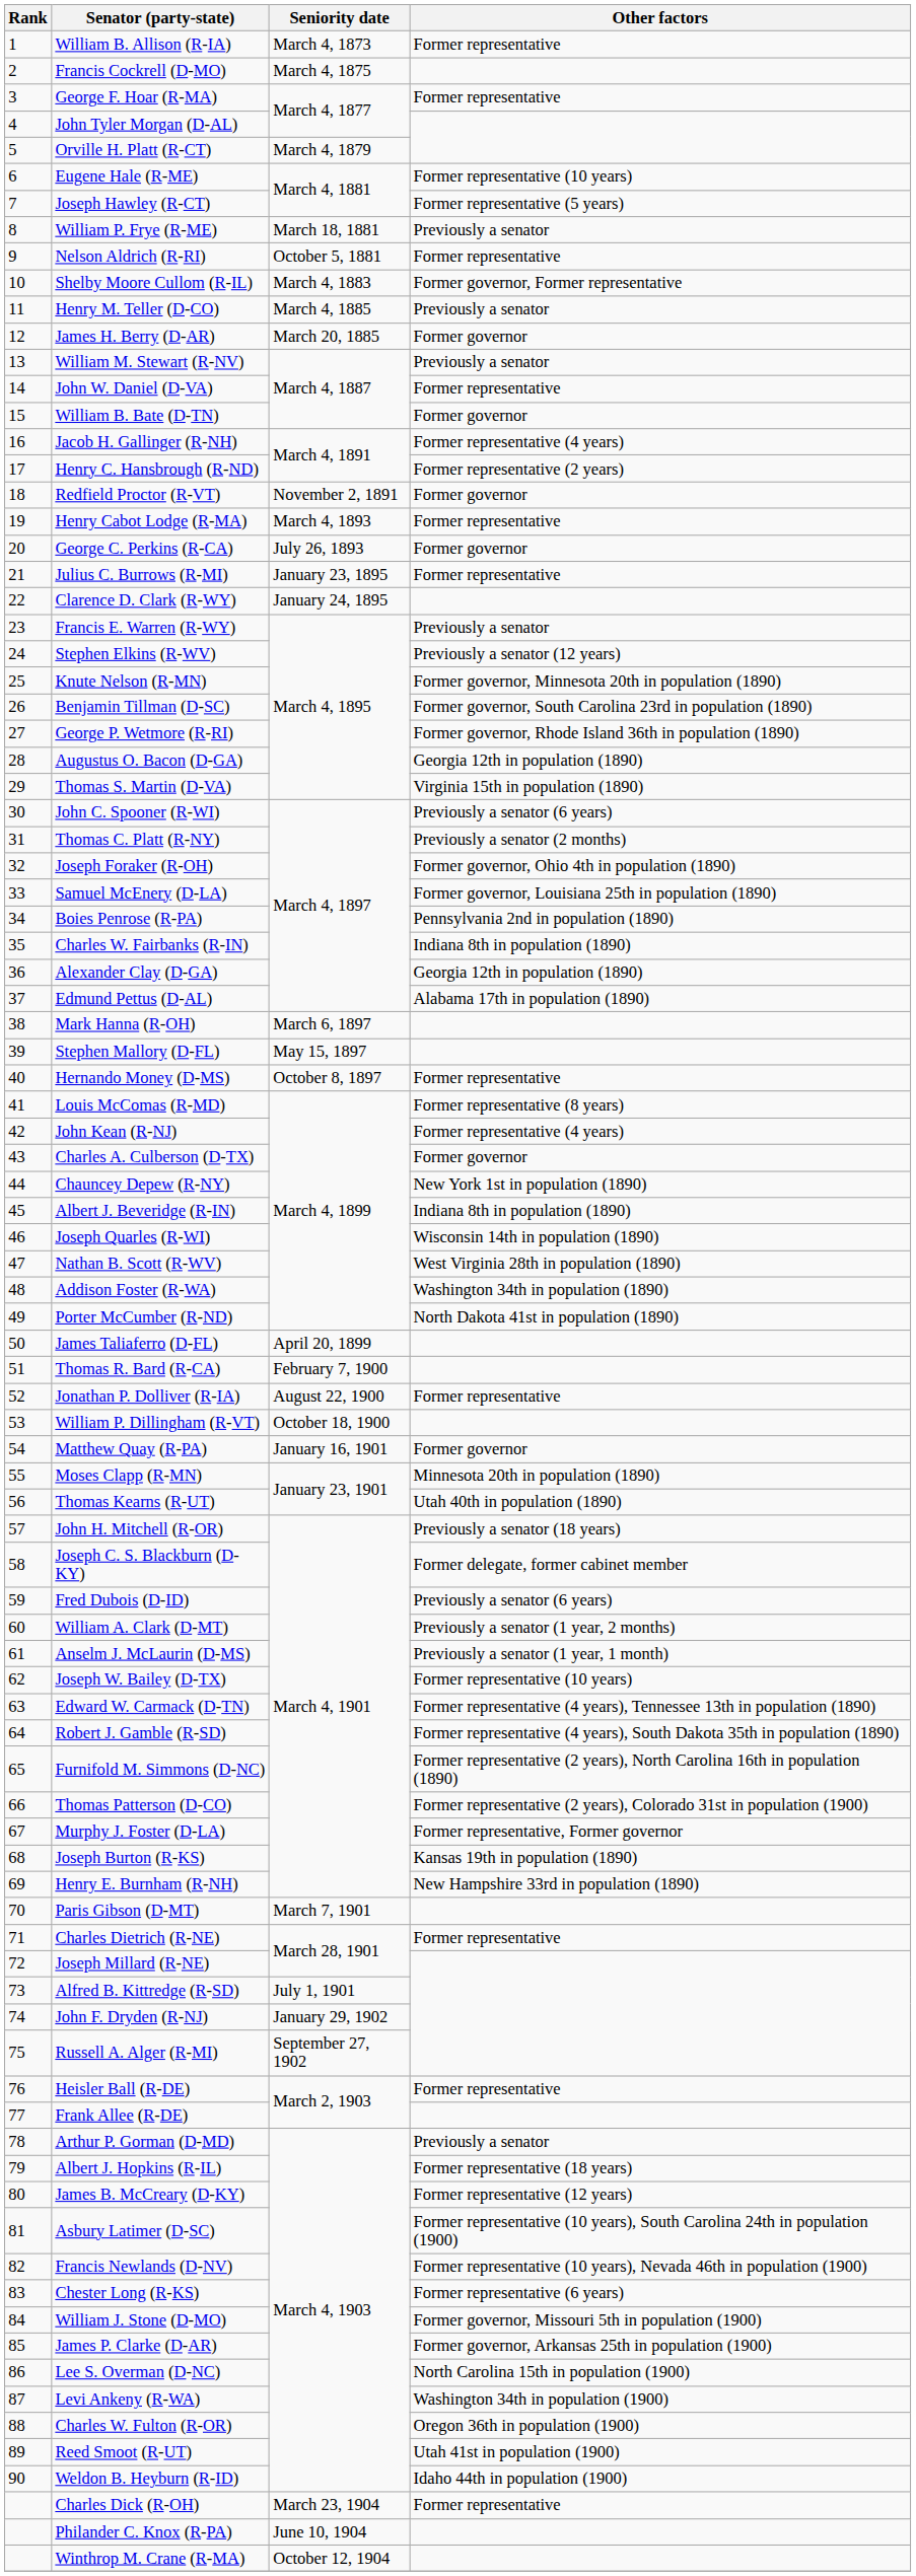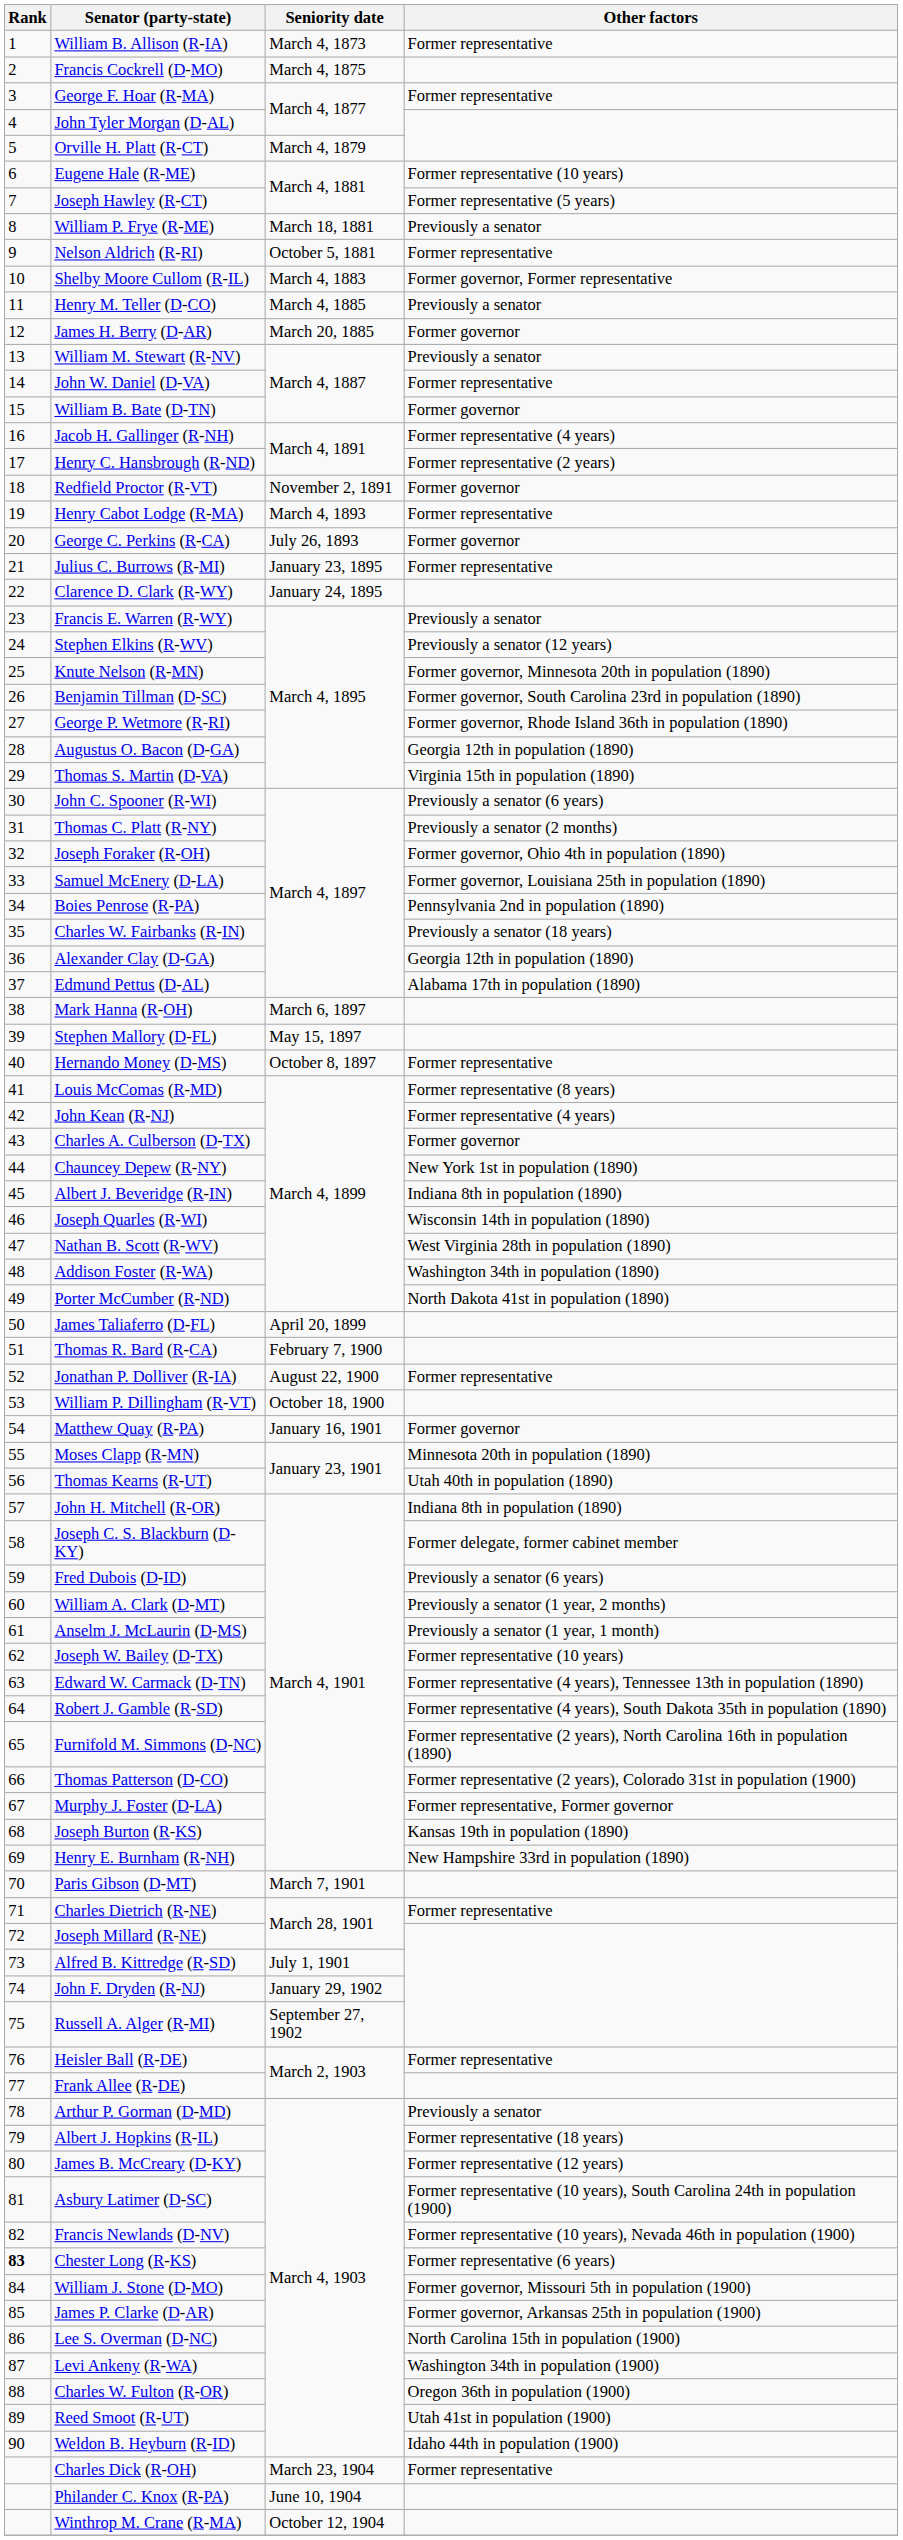Charles W. Fairbanks (R-IN) | Other factors: Indiana 8th in population (1890) -> Previously a senator (18 years)
John H. Mitchell (R-OR) | Other factors: Previously a senator (18 years) -> Indiana 8th in population (1890)
Chester Long (R-KS) | Rank: normal -> bold
